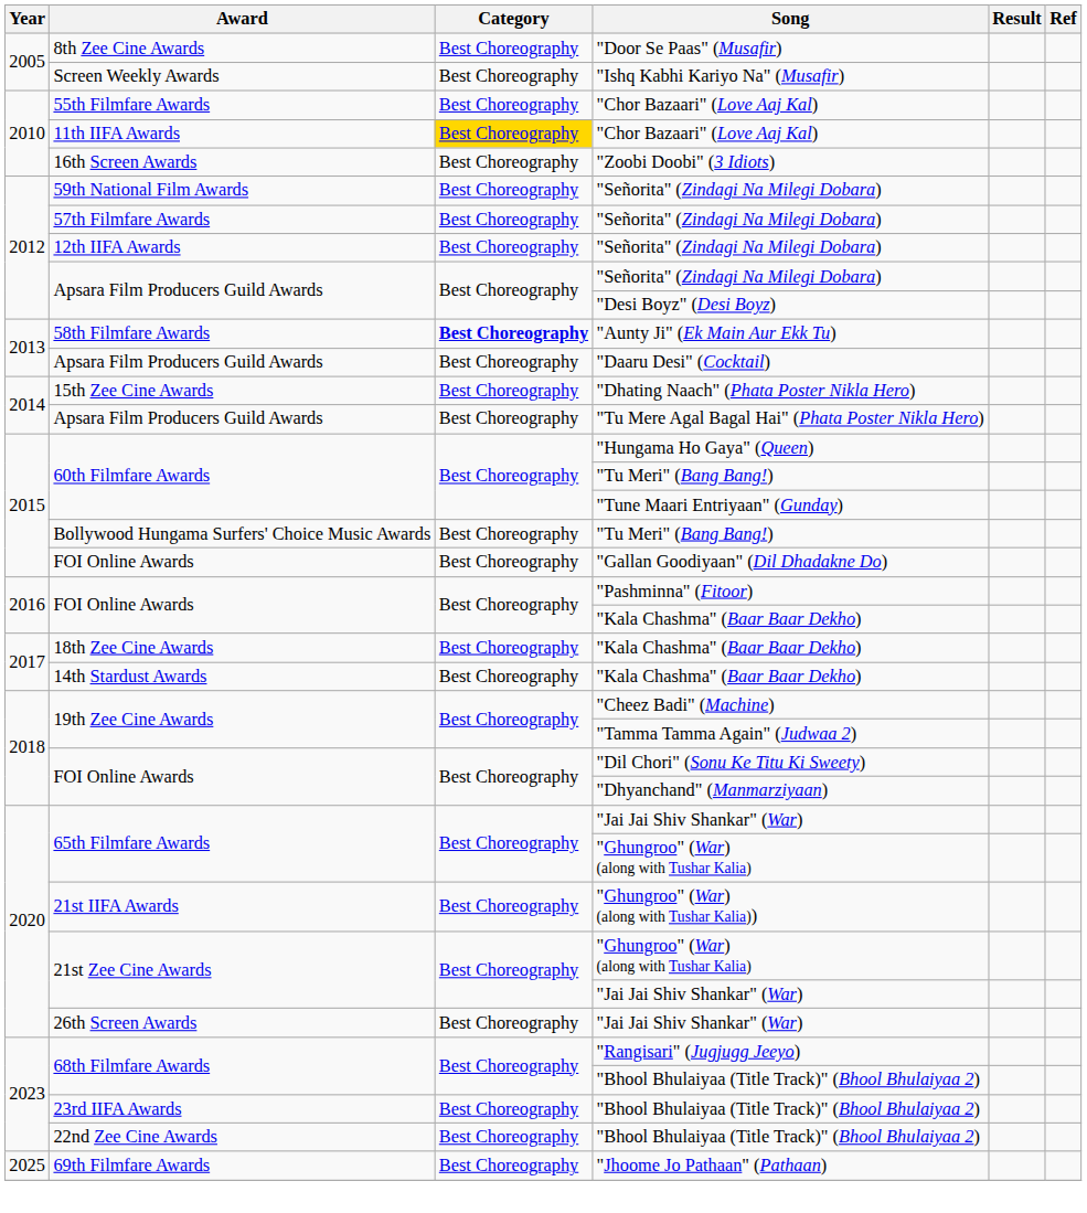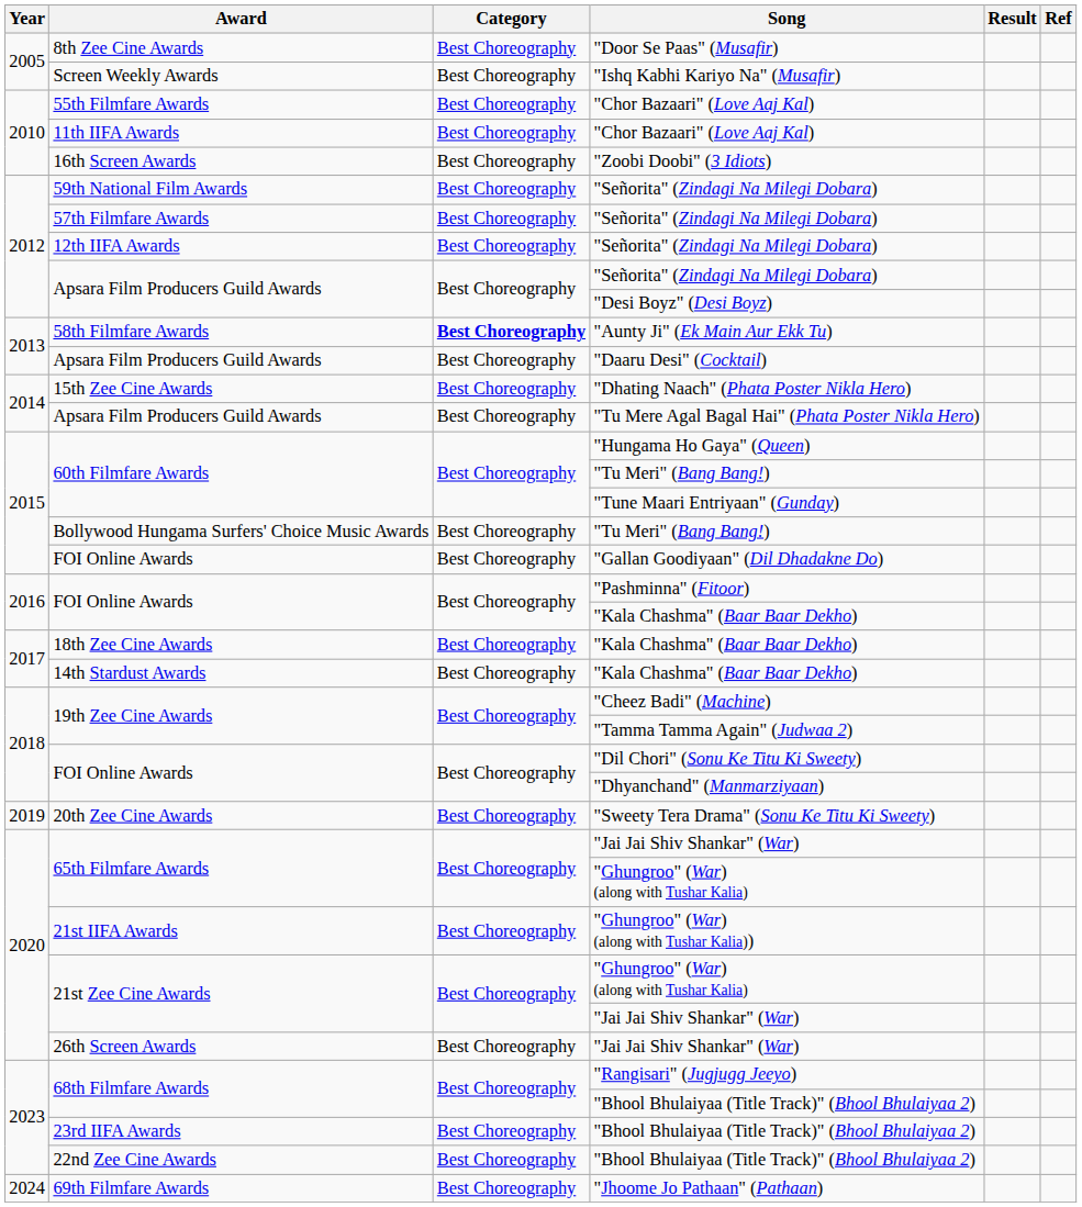11th IIFA Awards / "Chor Bazaari" (Love Aaj Kal) | Category: gold background -> no background
+ row: 2019 | 20th Zee Cine Awards | Best Choreography | "Sweety Tera Drama" (Sonu Ke Titu Ki Sweety)
"Jhoome Jo Pathaan" (Pathaan) | Year: 2025 -> 2024
